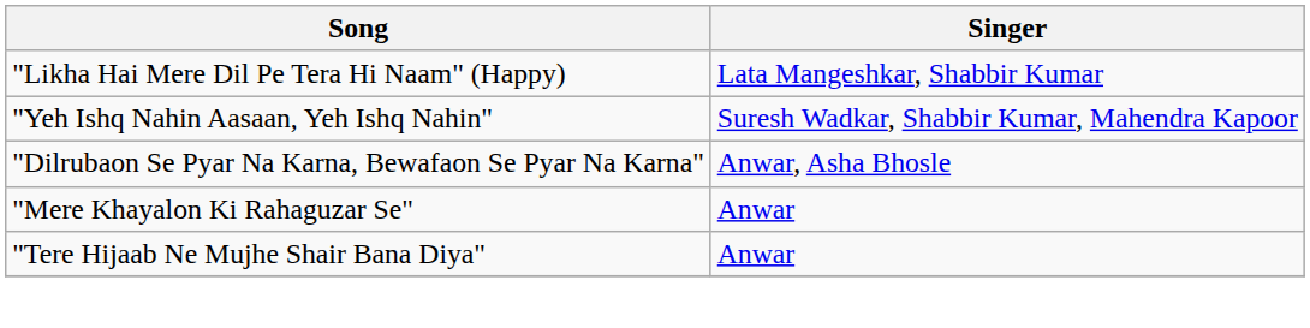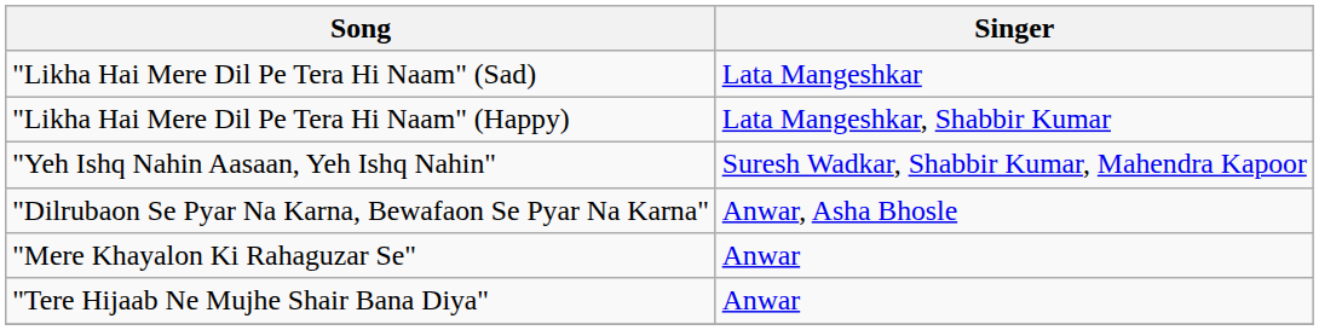+ row: "Likha Hai Mere Dil Pe Tera Hi Naam" (Sad) | Lata Mangeshkar
